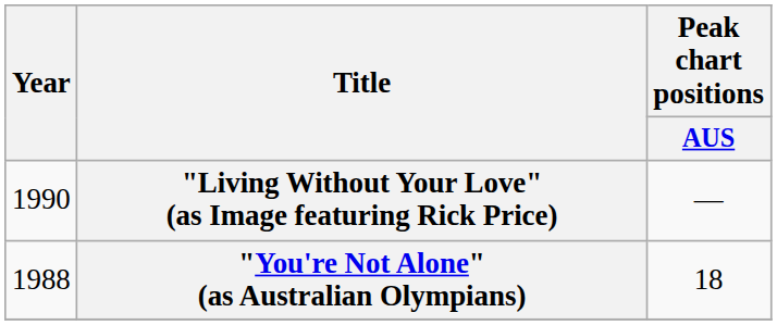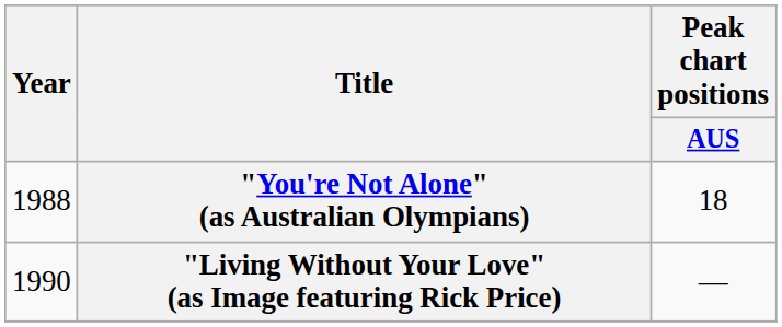rows swapped: "You're Not Alone" (as Australian Olympians) <-> "Living Without Your Love" (as Image featuring Rick Price)
